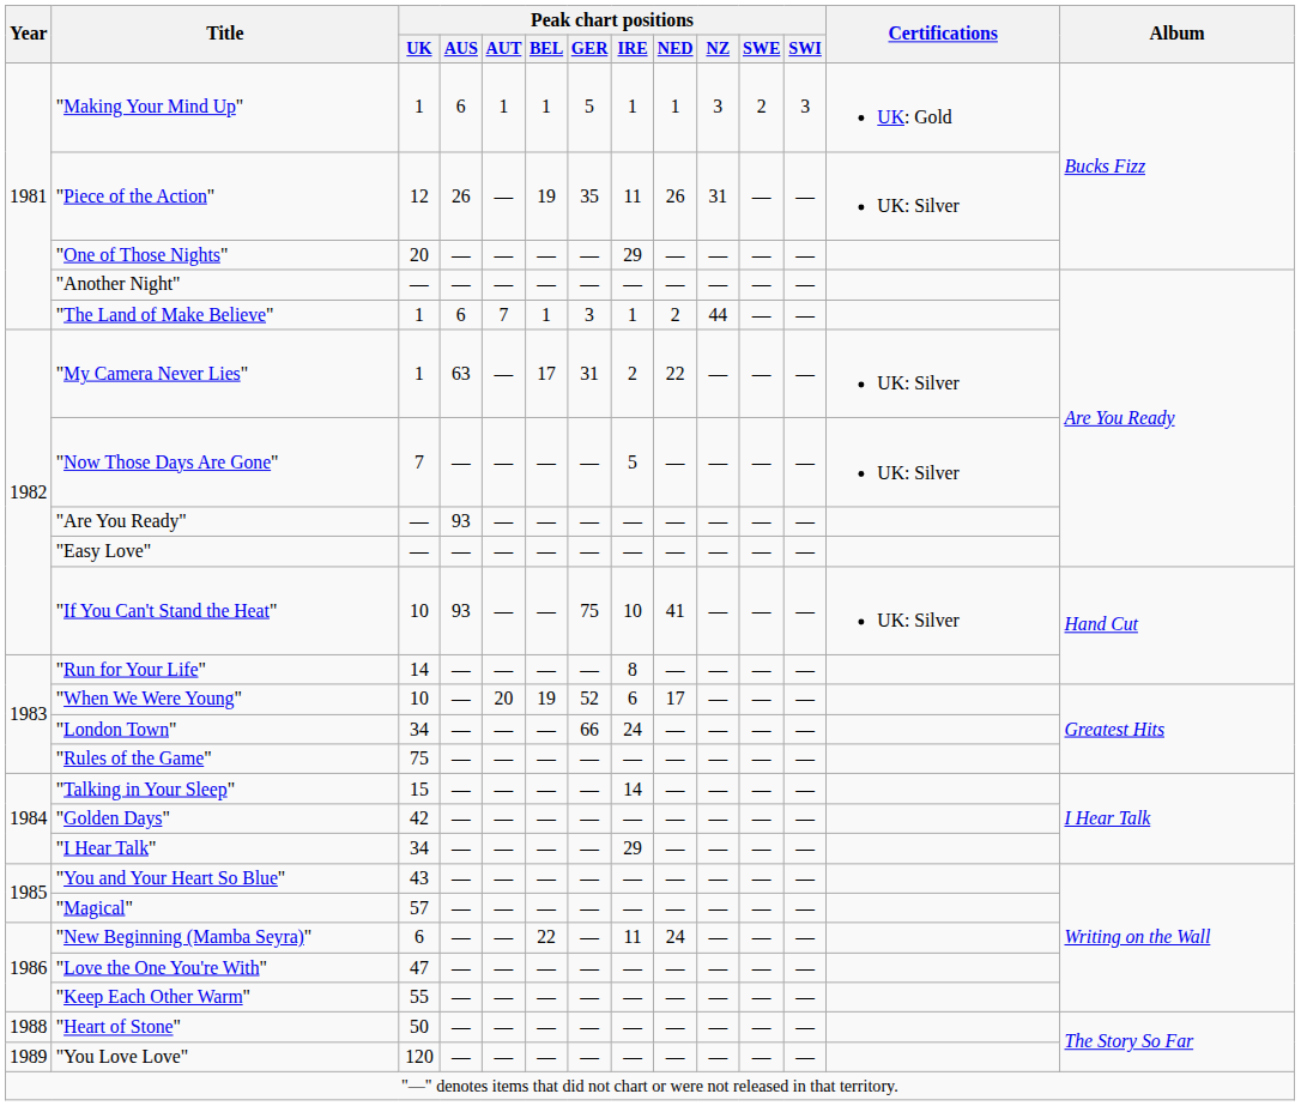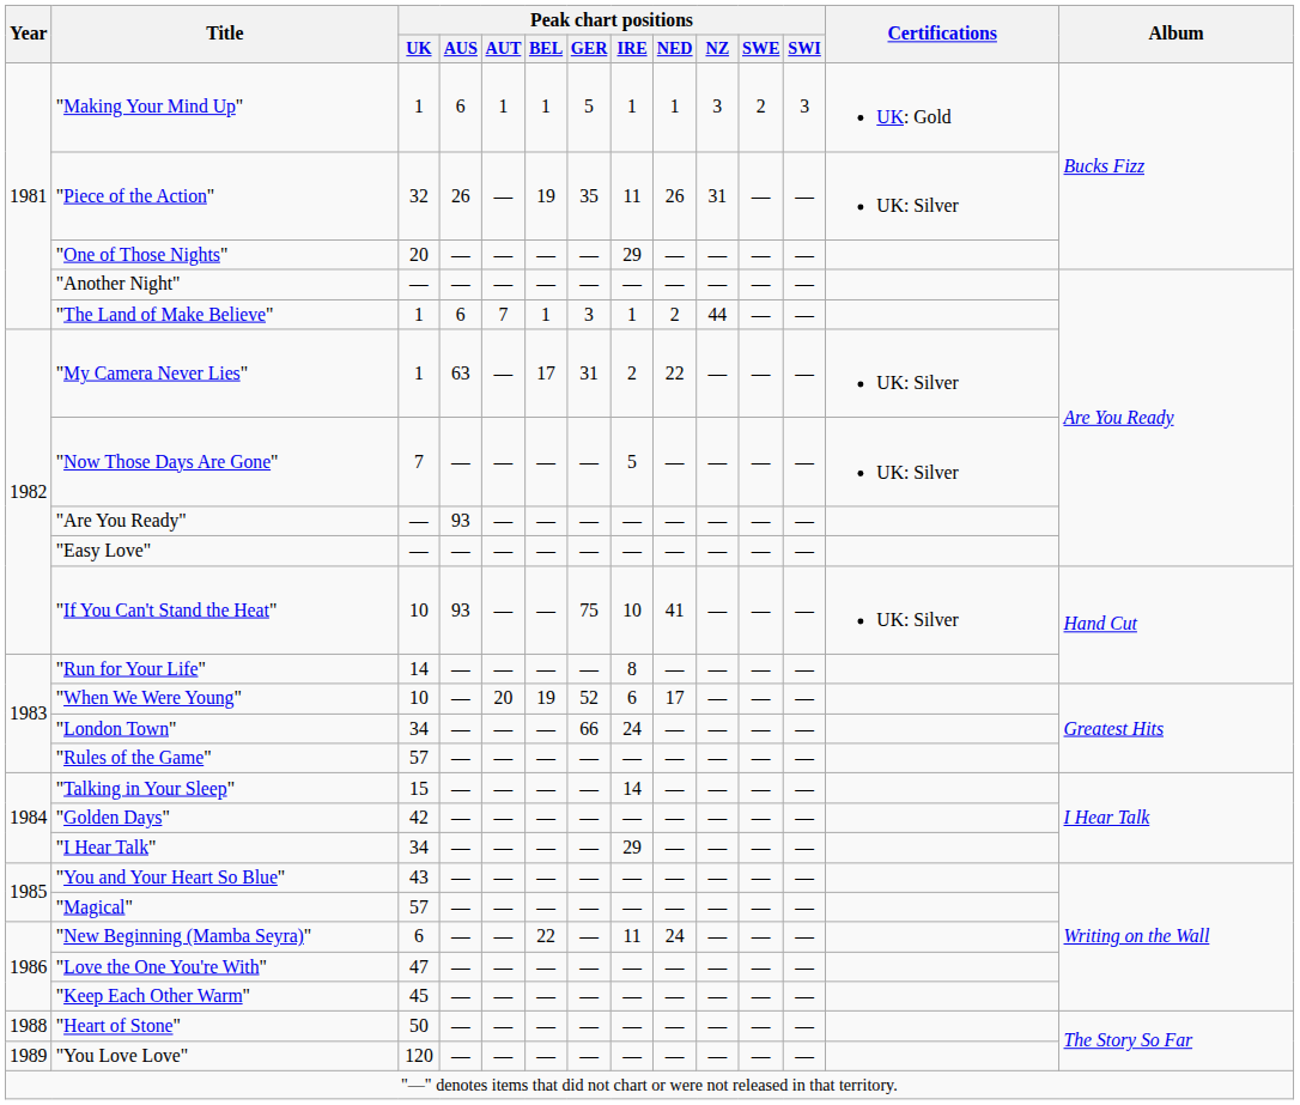"Piece of the Action" | Peak chart positions / UK: 12 -> 32
"Rules of the Game" | Peak chart positions / UK: 75 -> 57
"Keep Each Other Warm" | Peak chart positions / UK: 55 -> 45
